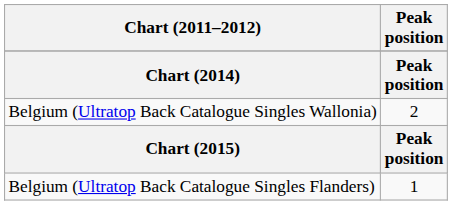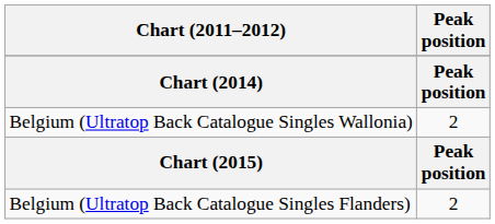Belgium (Ultratop Back Catalogue Singles Flanders) | Peak position: 1 -> 2
